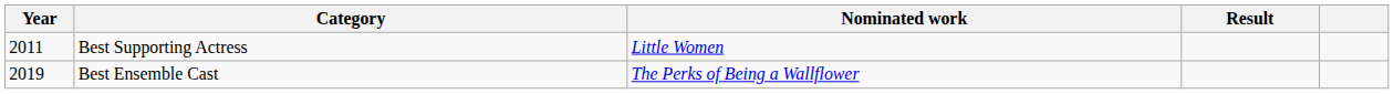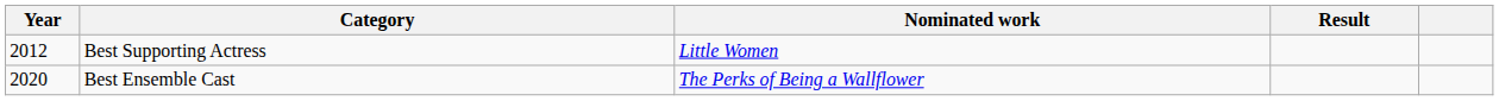Best Supporting Actress | Year: 2011 -> 2012
Best Ensemble Cast | Year: 2019 -> 2020
